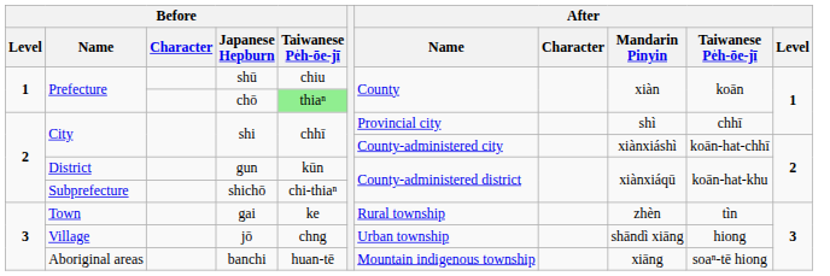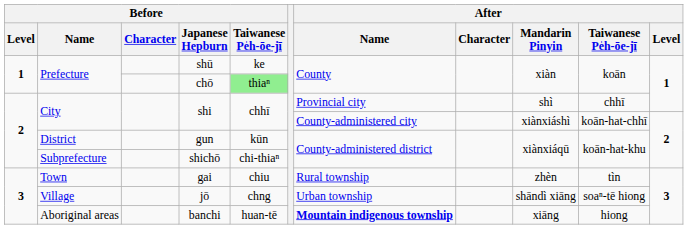shū | Before / Taiwanese Pe̍h-ōe-jī: chiu -> ke
gai | Before / Taiwanese Pe̍h-ōe-jī: ke -> chiu
jō | After / Taiwanese Pe̍h-ōe-jī: hiong -> soaⁿ-tē hiong
banchi | After / Name: normal -> bold
banchi | After / Taiwanese Pe̍h-ōe-jī: soaⁿ-tē hiong -> hiong
